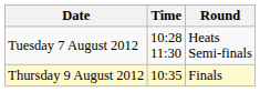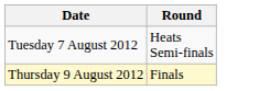- column: Time | 10:28 11:30 | 10:35
